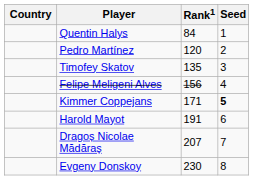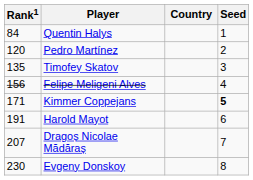columns swapped: Country <-> Rank1
